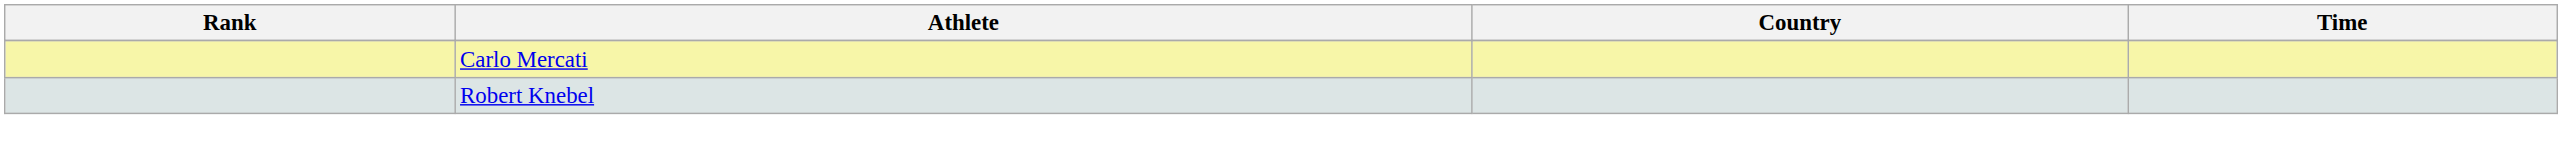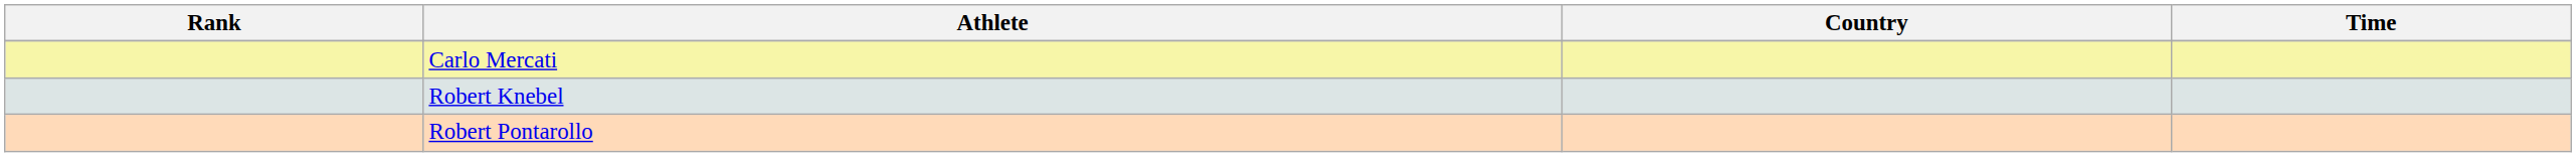+ row: Robert Pontarollo
